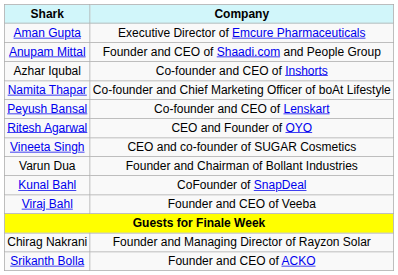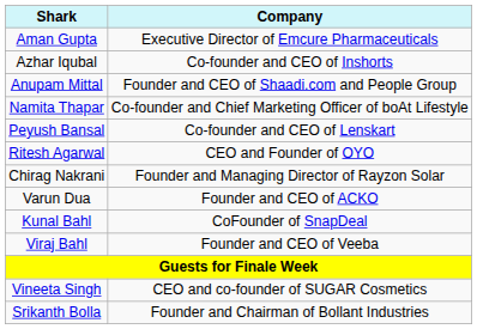rows swapped: Anupam Mittal <-> Azhar Iqubal
rows swapped: Vineeta Singh <-> Chirag Nakrani
Varun Dua | Company: Founder and Chairman of Bollant Industries -> Founder and CEO of ACKO
Srikanth Bolla | Company: Founder and CEO of ACKO -> Founder and Chairman of Bollant Industries
